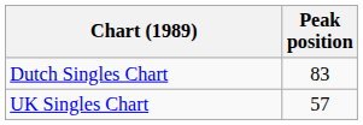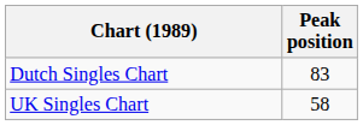UK Singles Chart | Peak position: 57 -> 58
